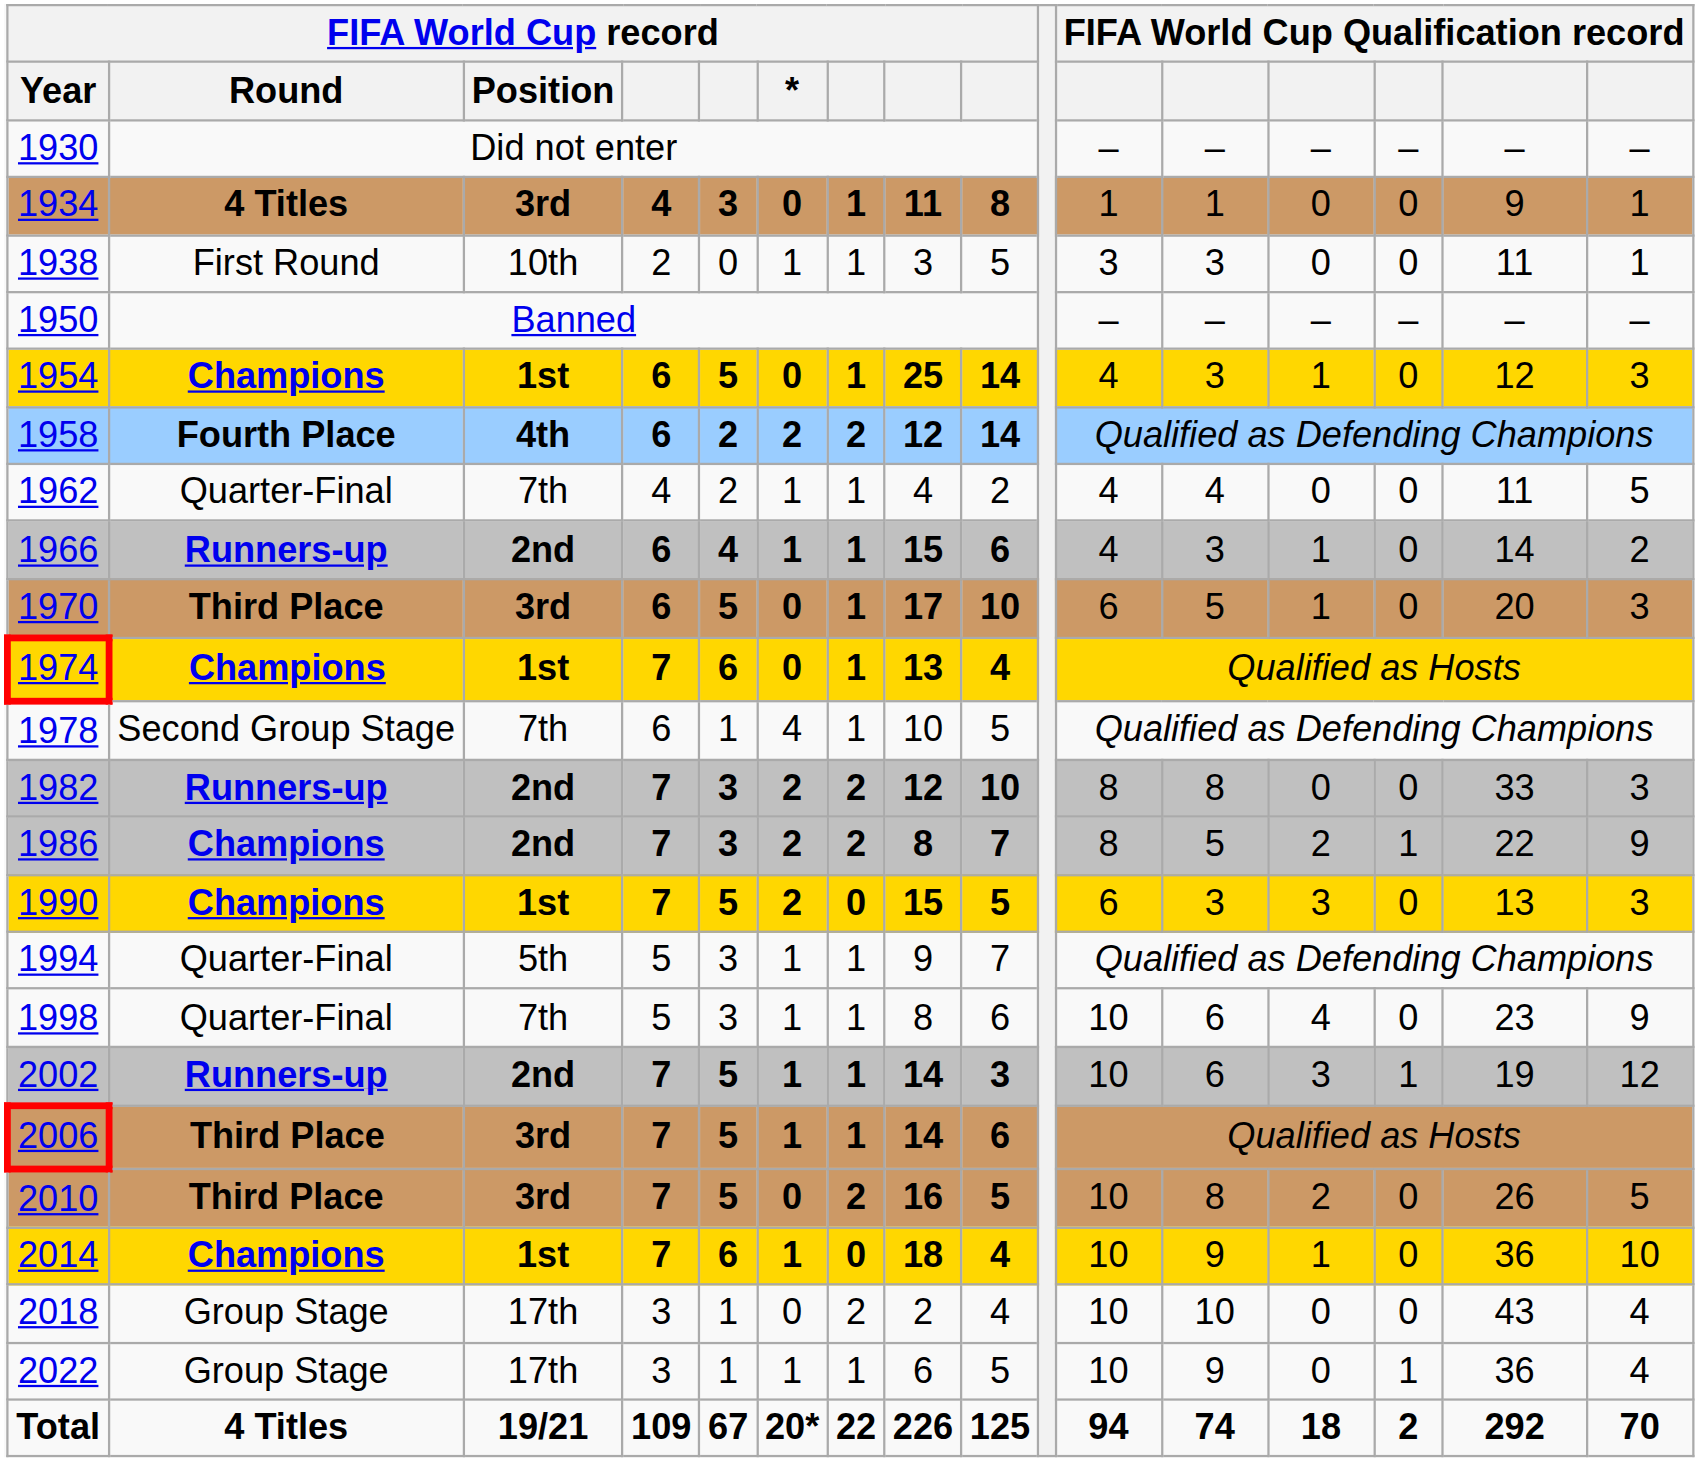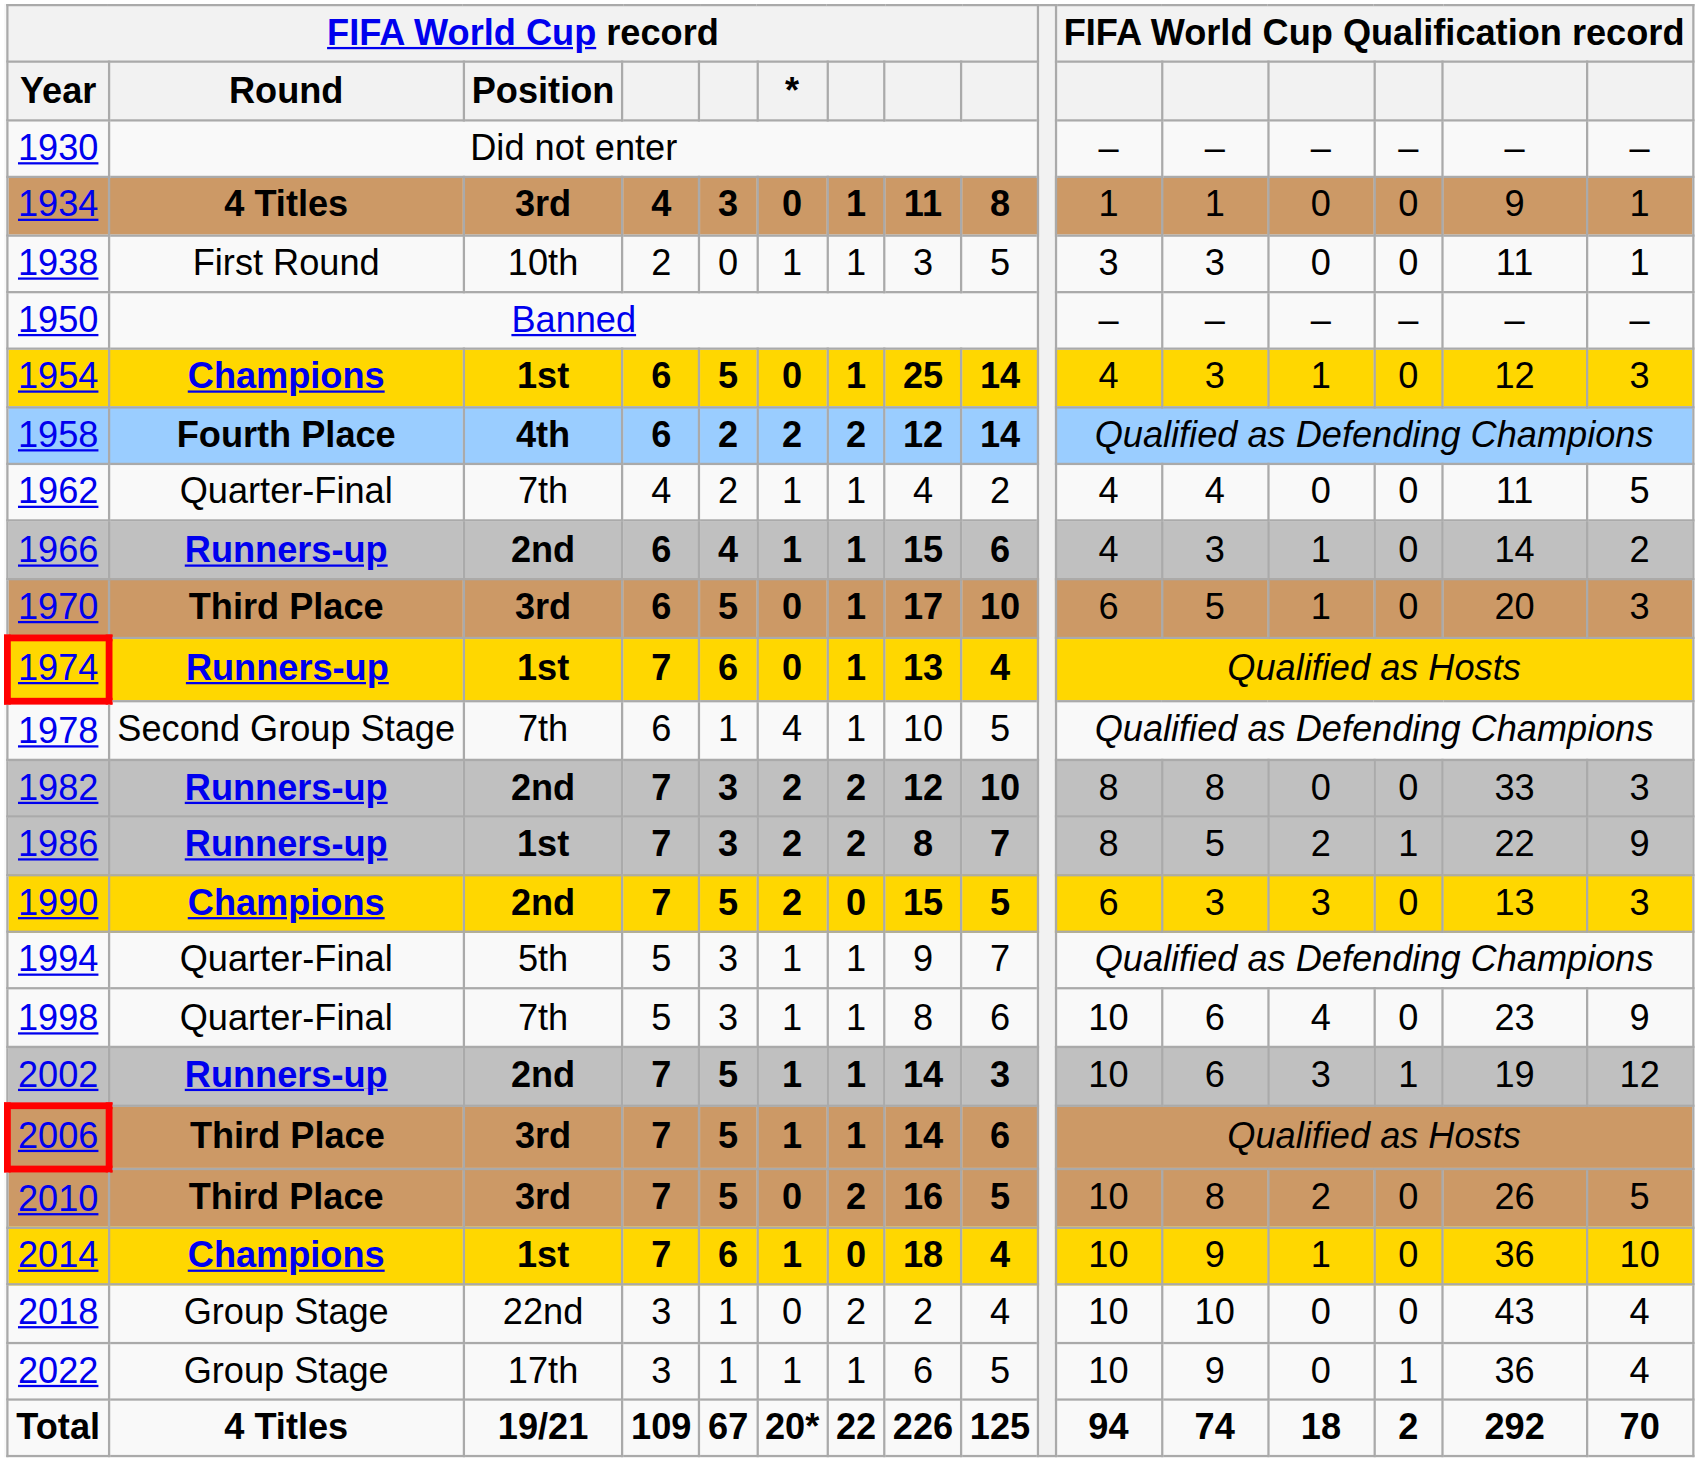1974 | FIFA World Cup record / Round: Champions -> Runners-up
1986 | FIFA World Cup record / Round: Champions -> Runners-up
1986 | FIFA World Cup record / Position: 2nd -> 1st
1990 | FIFA World Cup record / Position: 1st -> 2nd
2018 | FIFA World Cup record / Position: 17th -> 22nd
